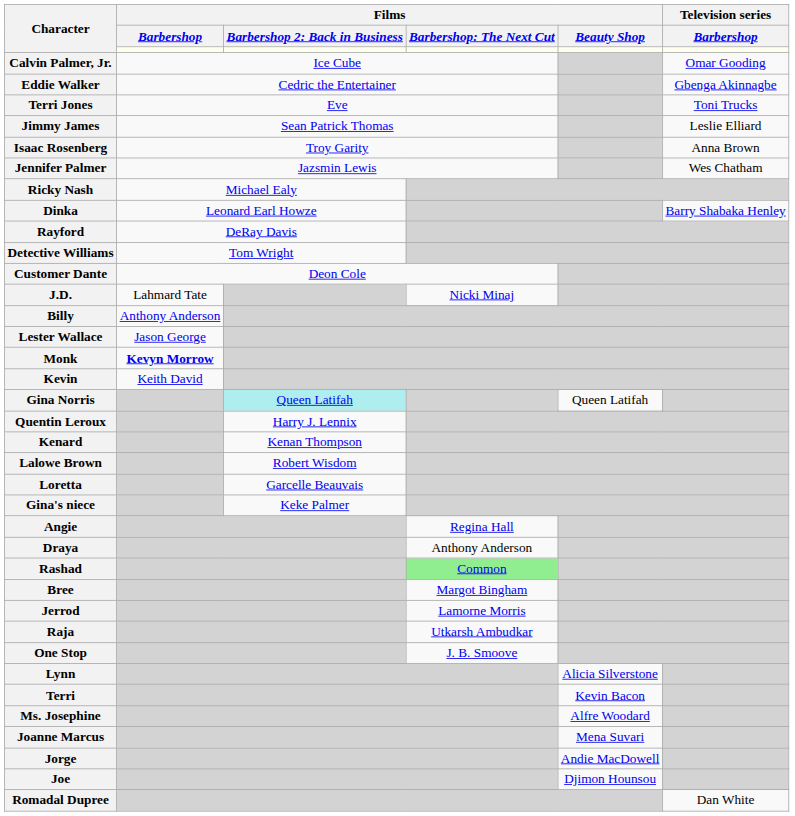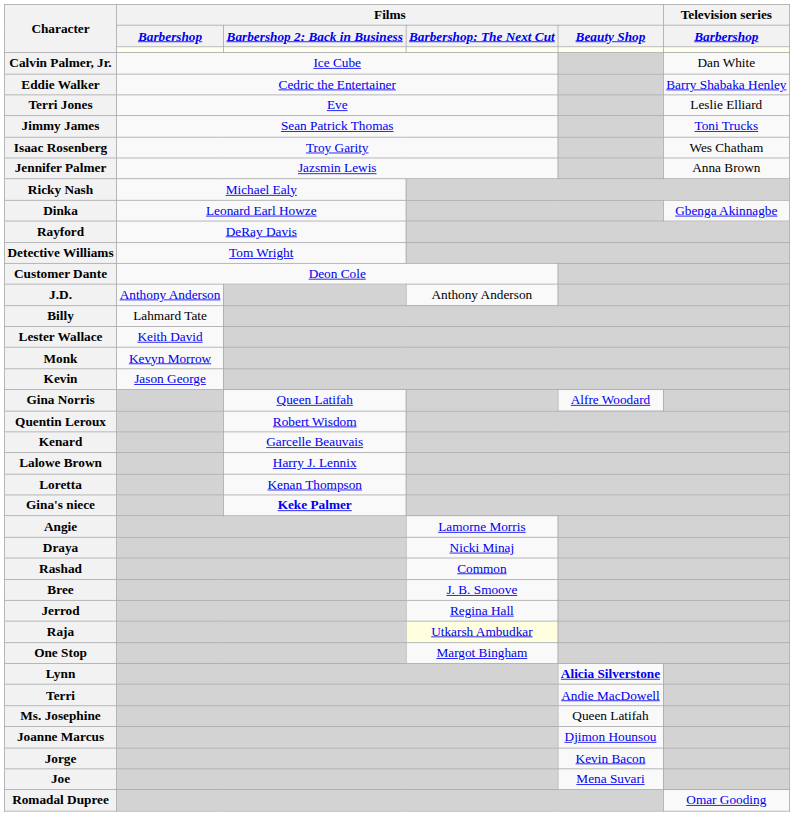Calvin Palmer, Jr. | Television series / Barbershop: Omar Gooding -> Dan White
Eddie Walker | Television series / Barbershop: Gbenga Akinnagbe -> Barry Shabaka Henley
Terri Jones | Television series / Barbershop: Toni Trucks -> Leslie Elliard
Jimmy James | Television series / Barbershop: Leslie Elliard -> Toni Trucks
Isaac Rosenberg | Television series / Barbershop: Anna Brown -> Wes Chatham
Jennifer Palmer | Television series / Barbershop: Wes Chatham -> Anna Brown
Dinka | Television series / Barbershop: Barry Shabaka Henley -> Gbenga Akinnagbe
J.D. | Films / Barbershop: Lahmard Tate -> Anthony Anderson
J.D. | column 4: Nicki Minaj -> Anthony Anderson
Billy | Films / Barbershop: Anthony Anderson -> Lahmard Tate
Lester Wallace | Films / Barbershop: Jason George -> Keith David
Monk | Films / Barbershop: bold -> normal
Kevin | Films / Barbershop: Keith David -> Jason George
Gina Norris | column 3: paleturquoise background -> no background
Gina Norris | Films / Beauty Shop: Queen Latifah -> Alfre Woodard
Quentin Leroux | column 3: Harry J. Lennix -> Robert Wisdom
Kenard | column 3: Kenan Thompson -> Garcelle Beauvais
Lalowe Brown | column 3: Robert Wisdom -> Harry J. Lennix
Loretta | column 3: Garcelle Beauvais -> Kenan Thompson
Gina's niece | column 3: normal -> bold
Angie | column 4: Regina Hall -> Lamorne Morris
Draya | column 4: Anthony Anderson -> Nicki Minaj
Rashad | column 4: lightgreen background -> no background
Bree | column 4: Margot Bingham -> J. B. Smoove
Jerrod | column 4: Lamorne Morris -> Regina Hall
Raja | column 4: no background -> lightyellow background
One Stop | column 4: J. B. Smoove -> Margot Bingham
Lynn | Films / Beauty Shop: normal -> bold
Terri | Films / Beauty Shop: Kevin Bacon -> Andie MacDowell
Ms. Josephine | Films / Beauty Shop: Alfre Woodard -> Queen Latifah
Joanne Marcus | Films / Beauty Shop: Mena Suvari -> Djimon Hounsou
Jorge | Films / Beauty Shop: Andie MacDowell -> Kevin Bacon
Joe | Films / Beauty Shop: Djimon Hounsou -> Mena Suvari
Romadal Dupree | Television series / Barbershop: Dan White -> Omar Gooding
